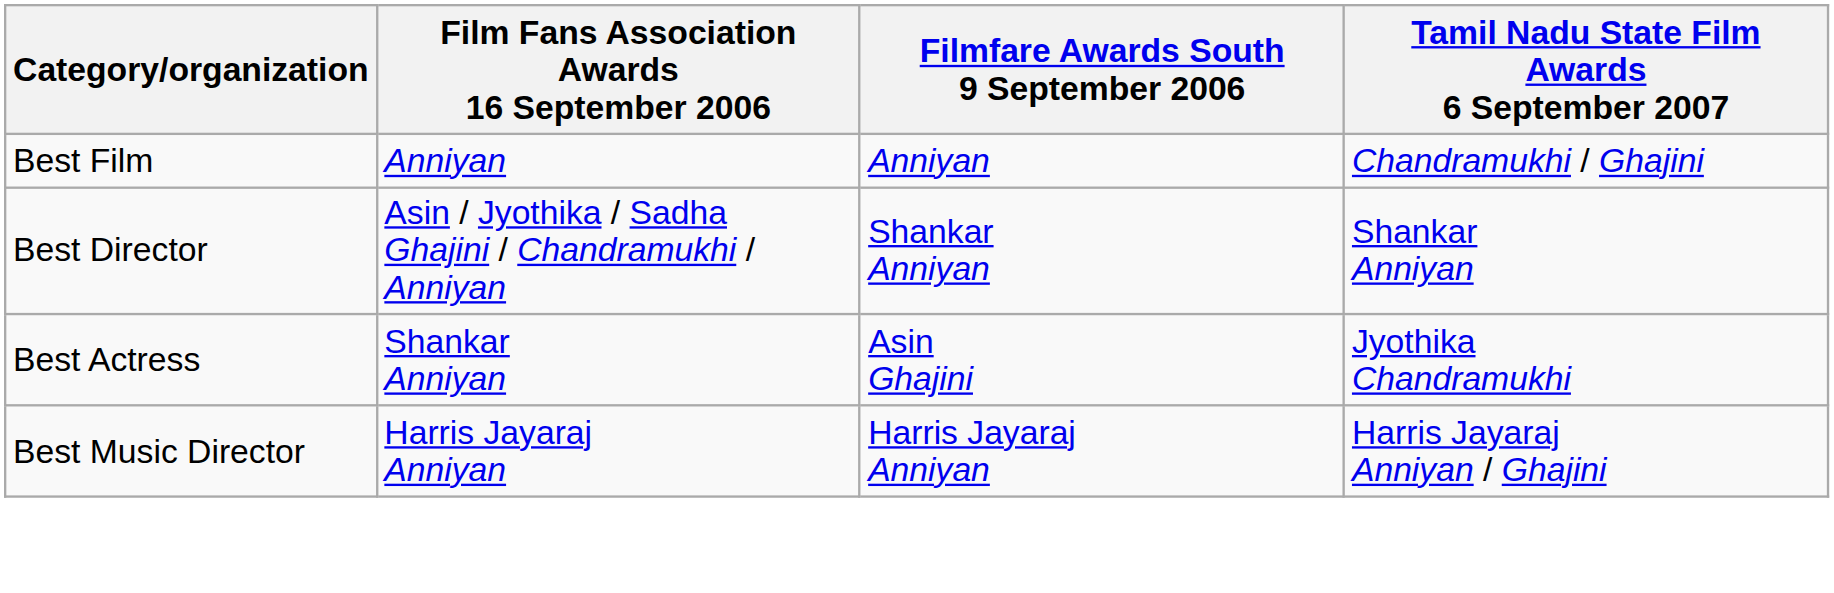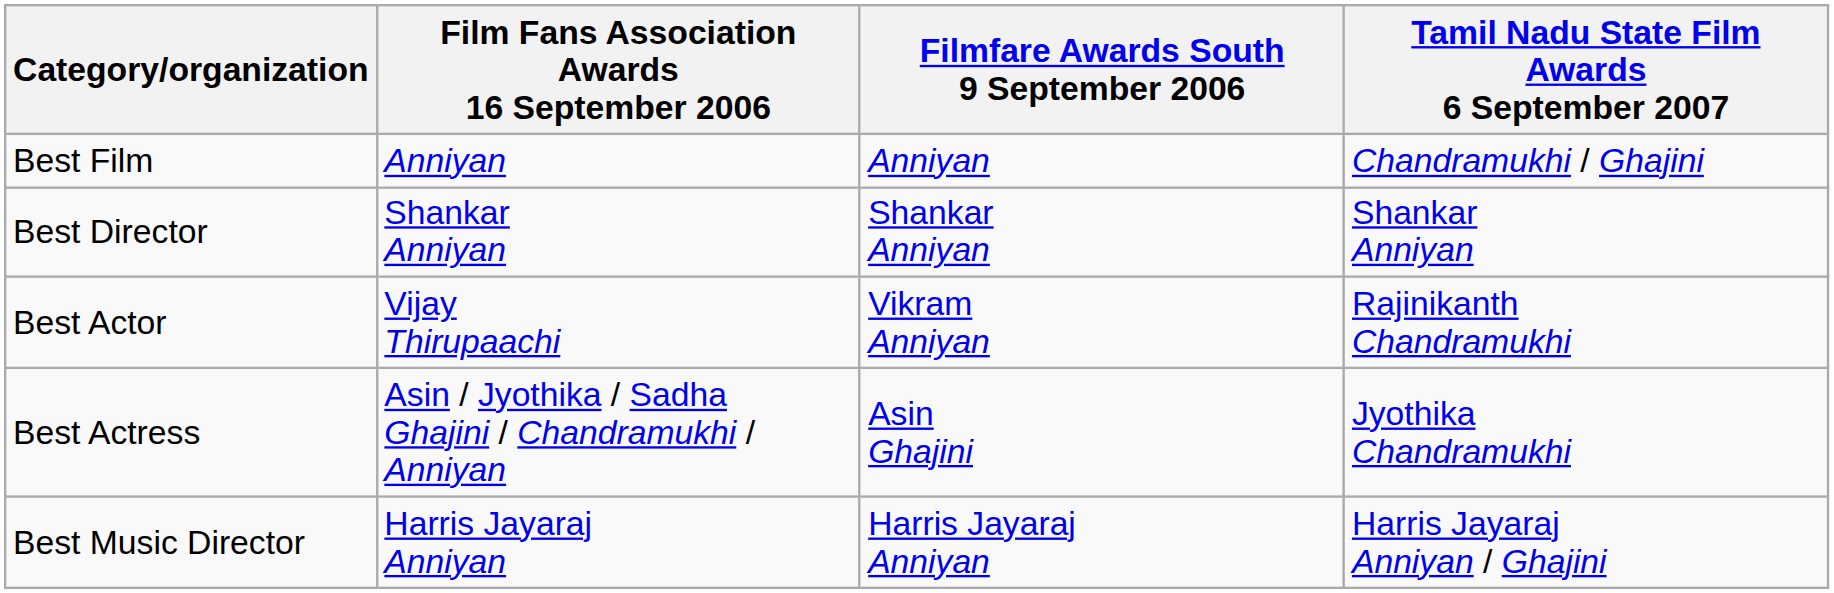Best Director | Film Fans Association Awards 16 September 2006: Asin / Jyothika / Sadha Ghajini / Chandramukhi / Anniyan -> Shankar Anniyan
+ row: Best Actor | Vijay Thirupaachi | Vikram Anniyan | Rajinikanth Chandramukhi
Best Actress | Film Fans Association Awards 16 September 2006: Shankar Anniyan -> Asin / Jyothika / Sadha Ghajini / Chandramukhi / Anniyan
